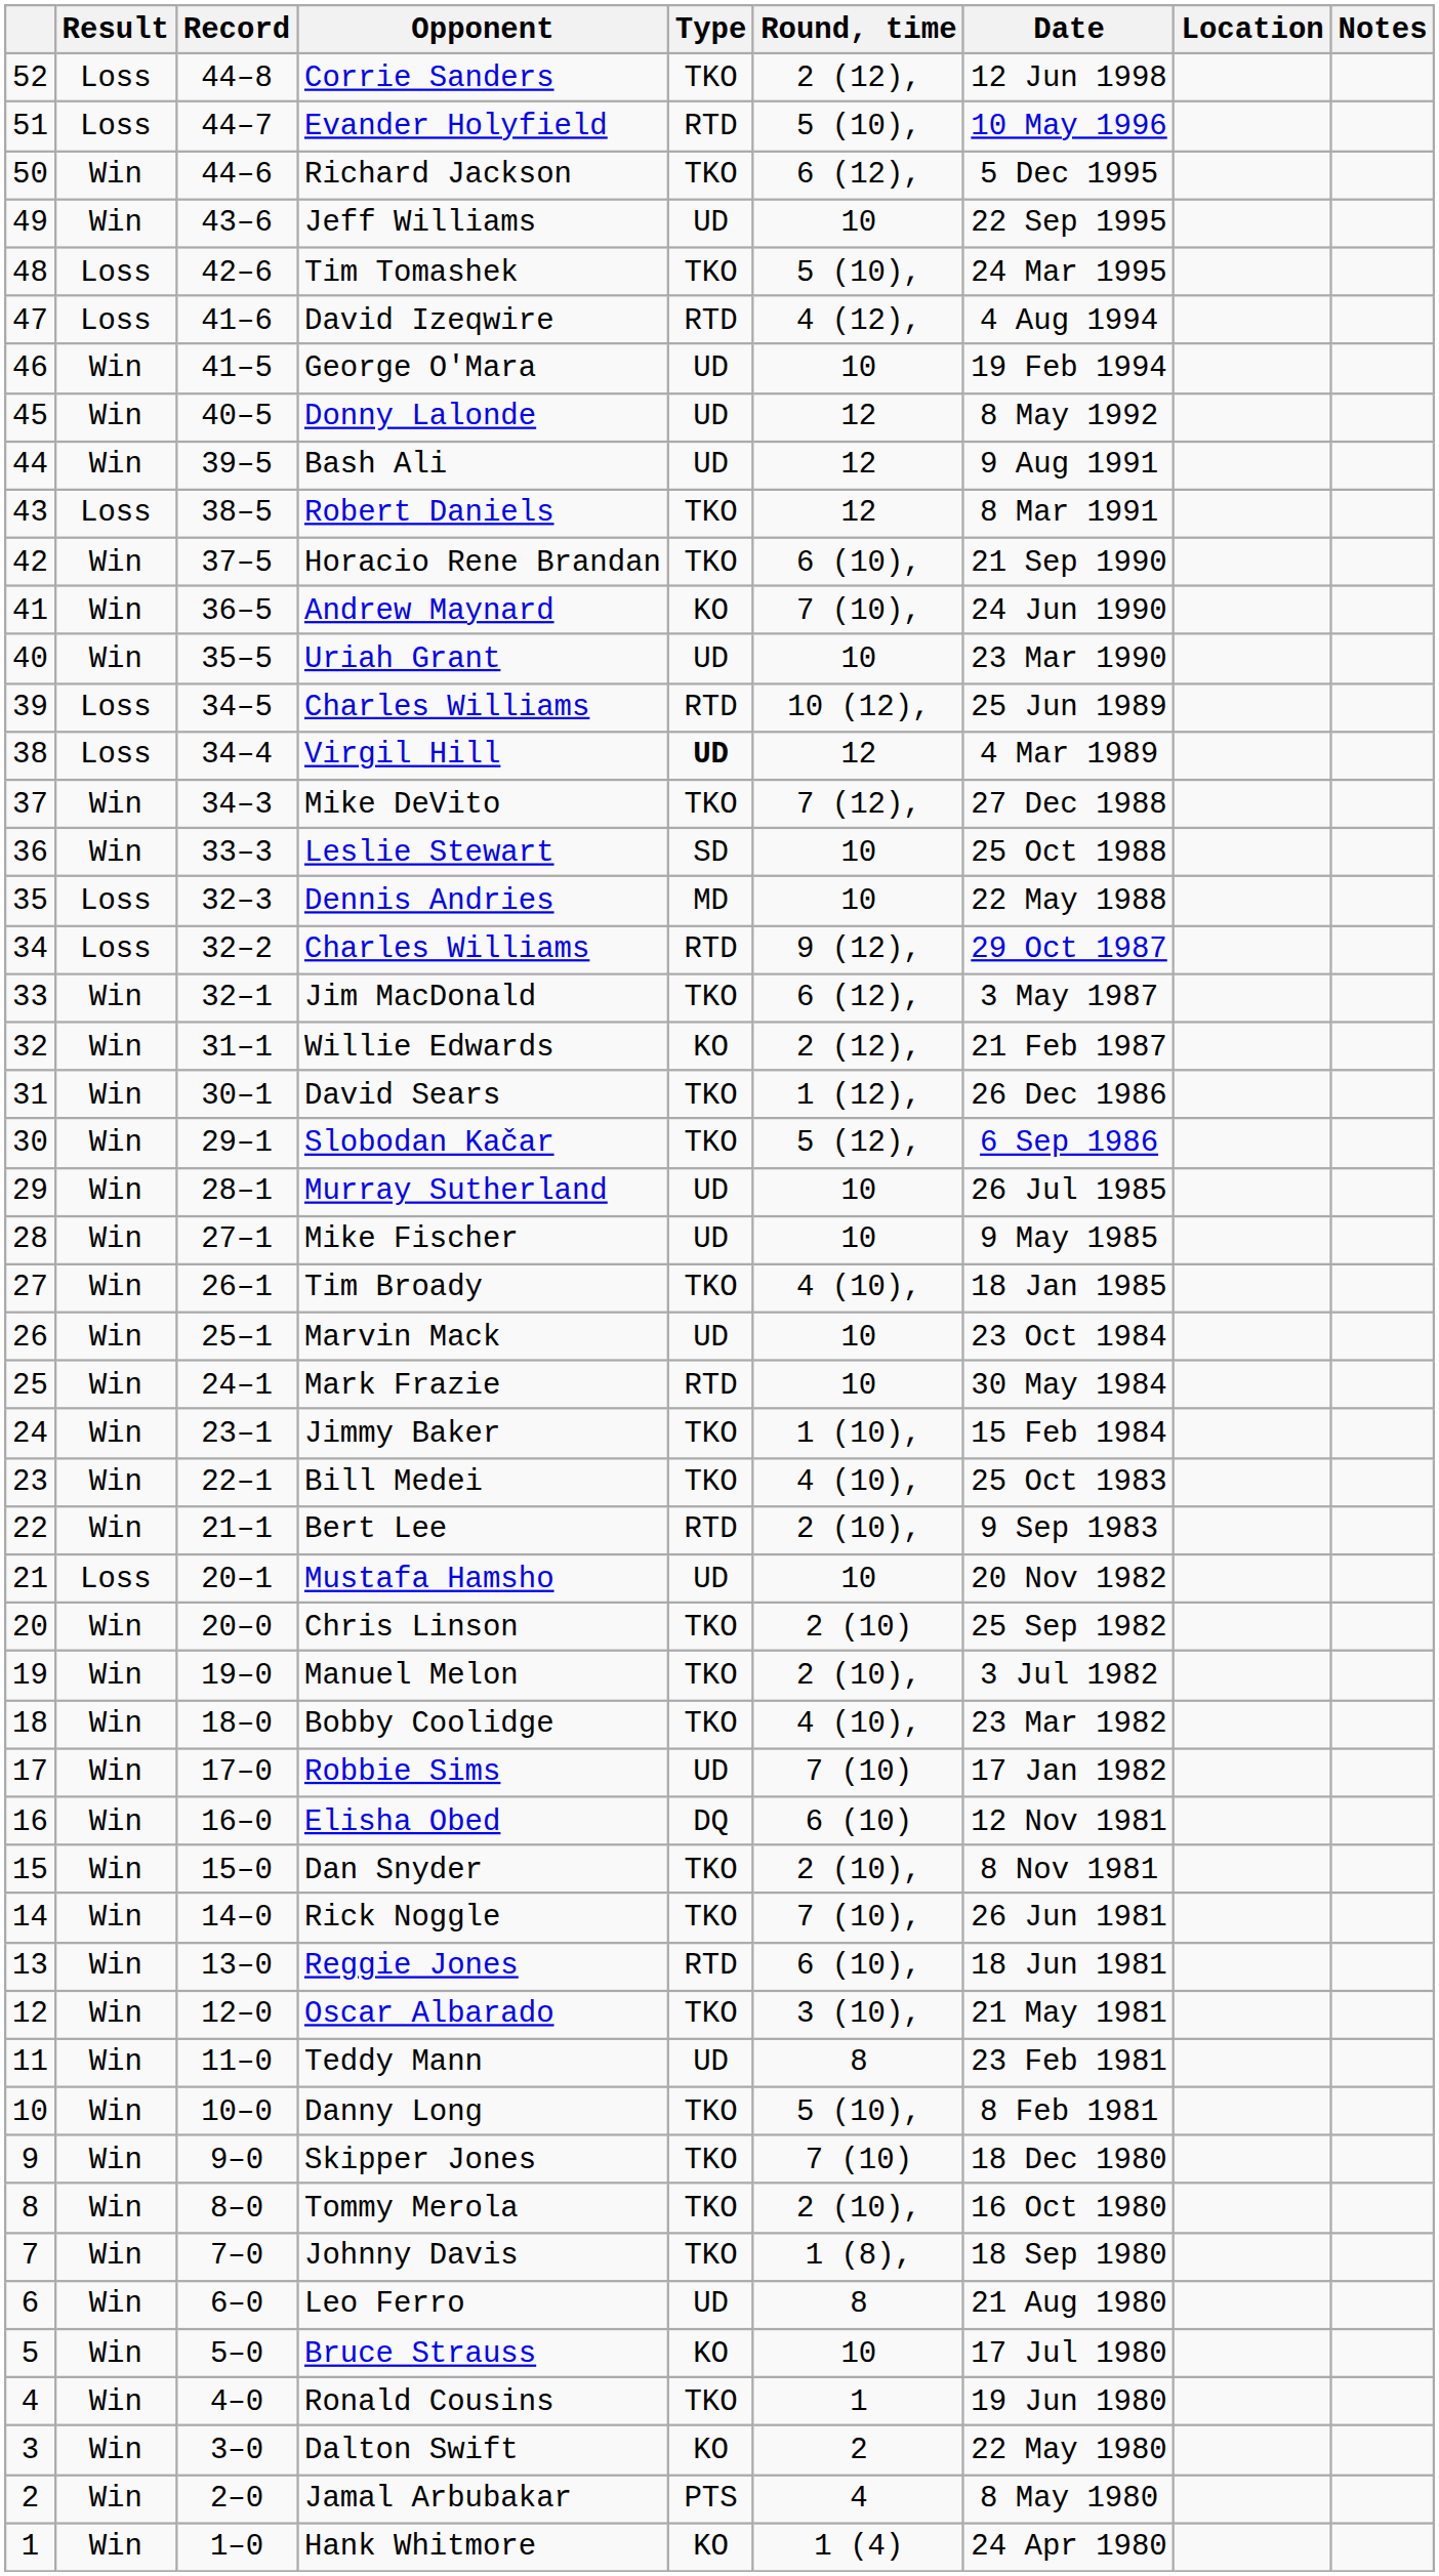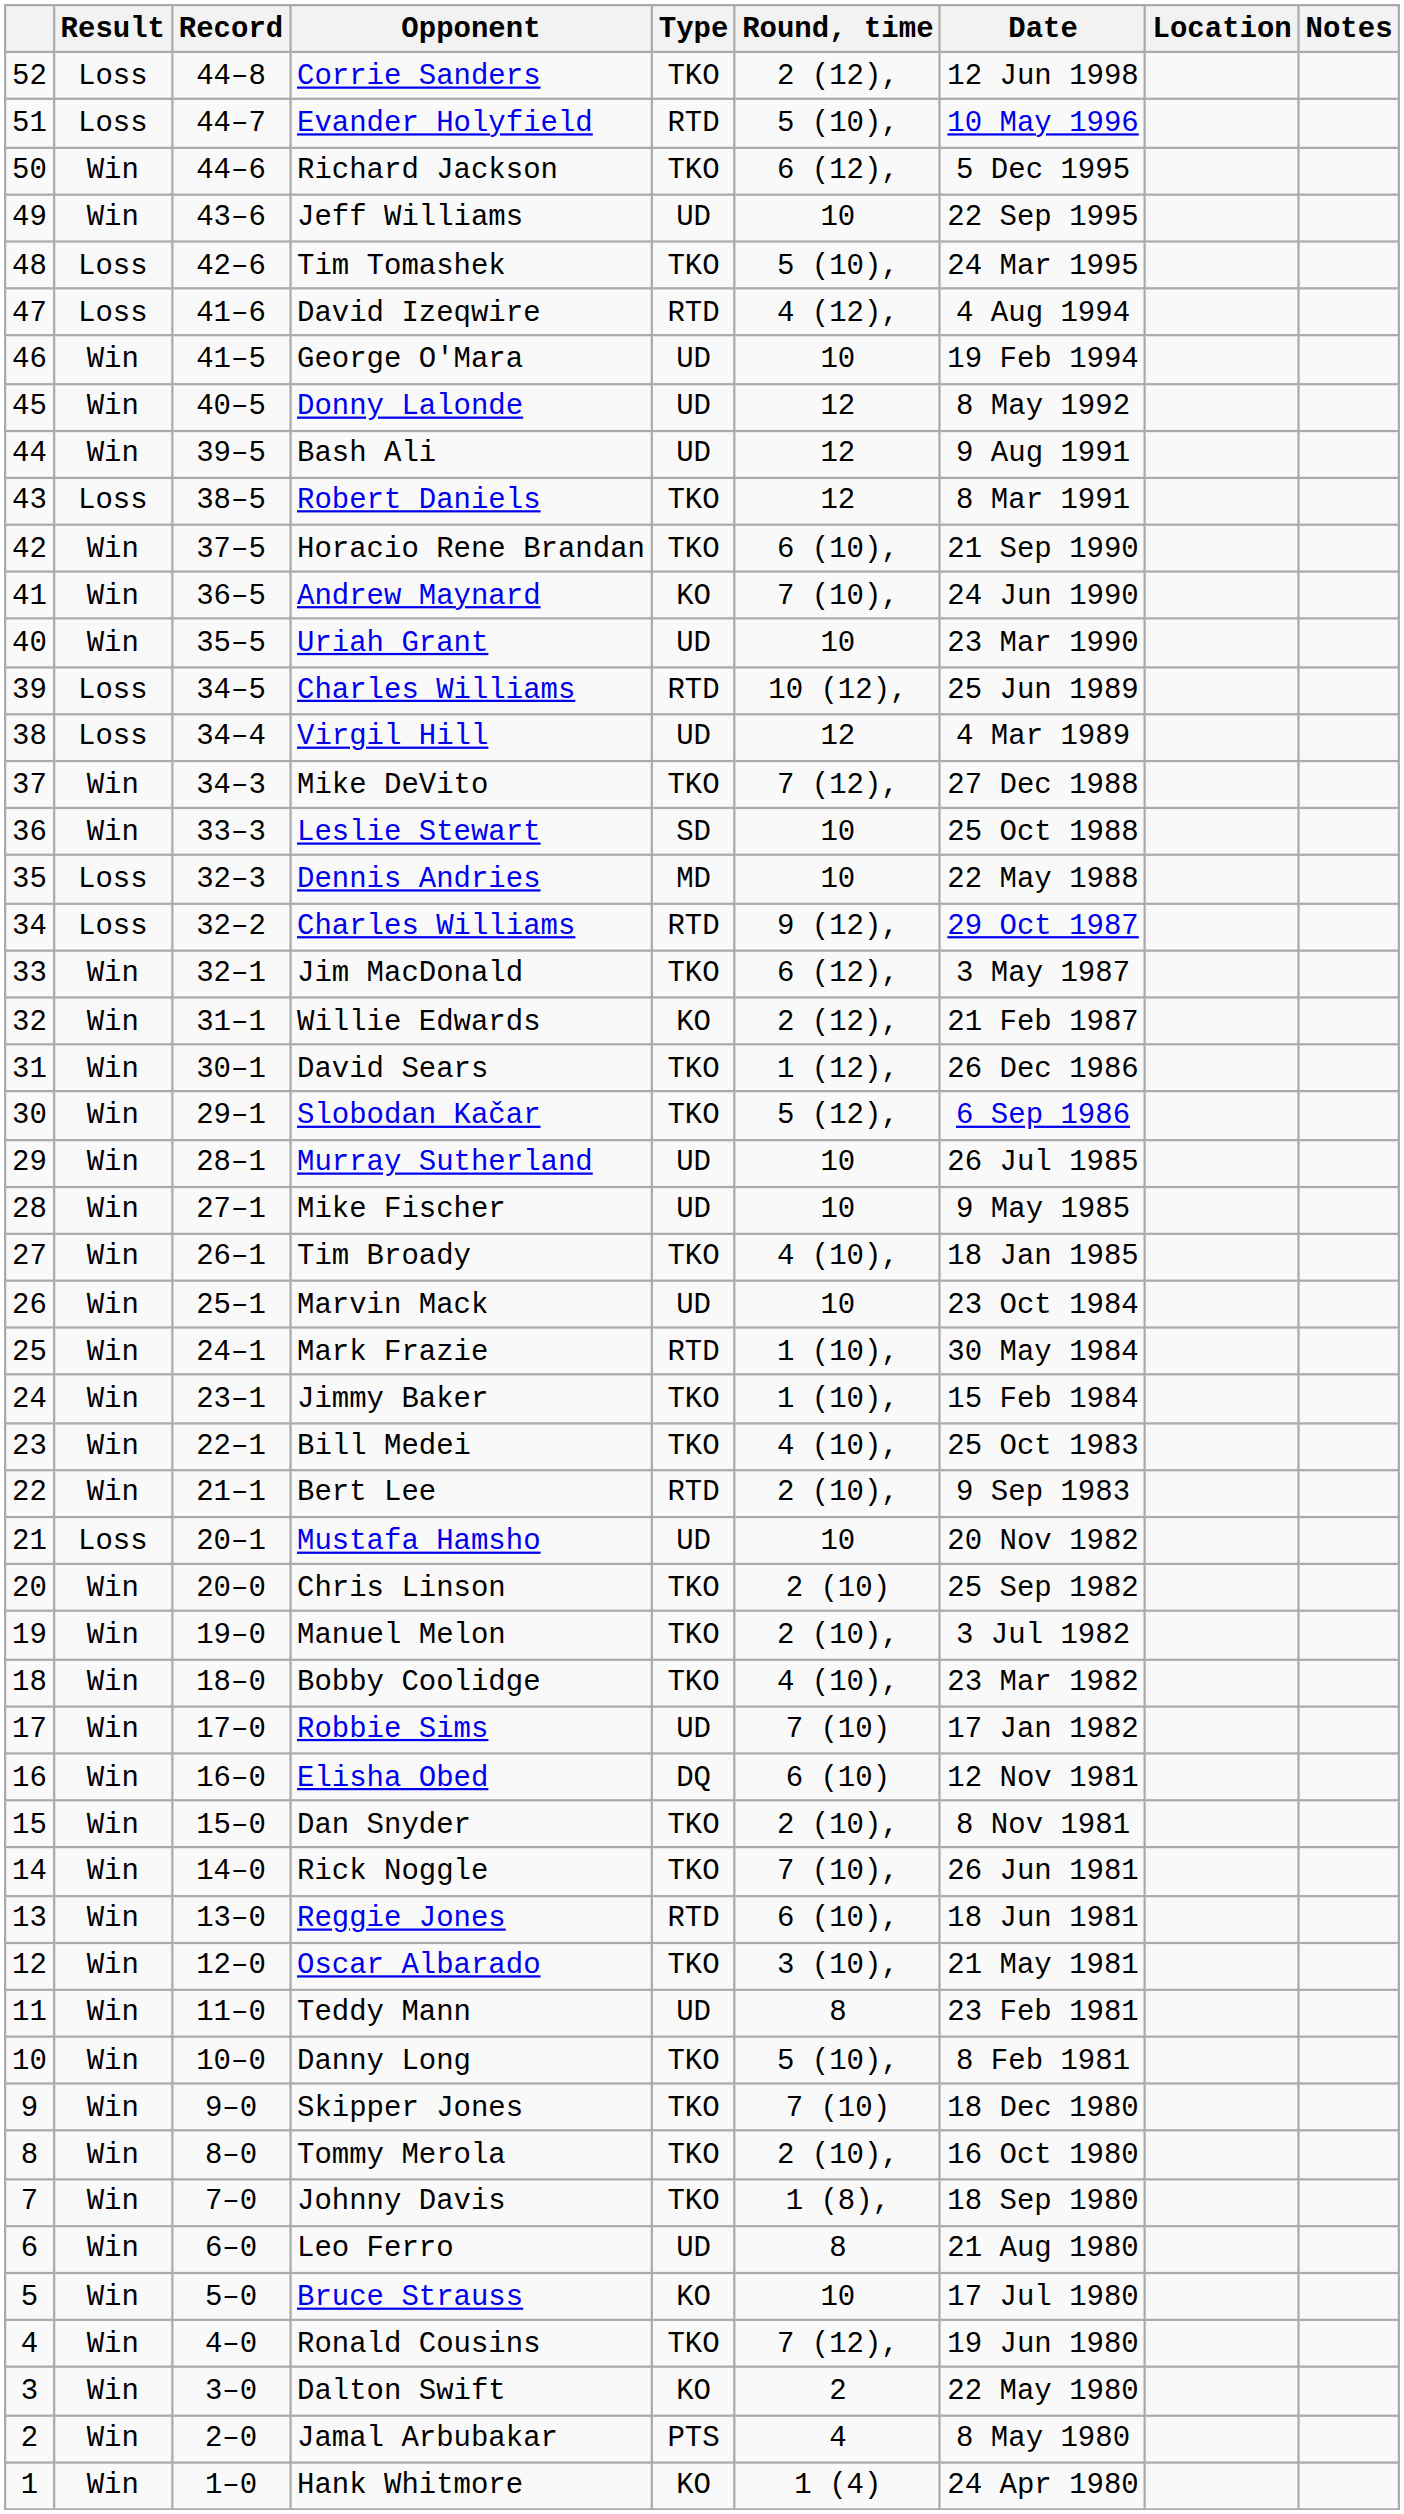Virgil Hill | Type: bold -> normal
Mark Frazie | Round, time: 10 -> 1 (10),
Ronald Cousins | Round, time: 1 -> 7 (12),
